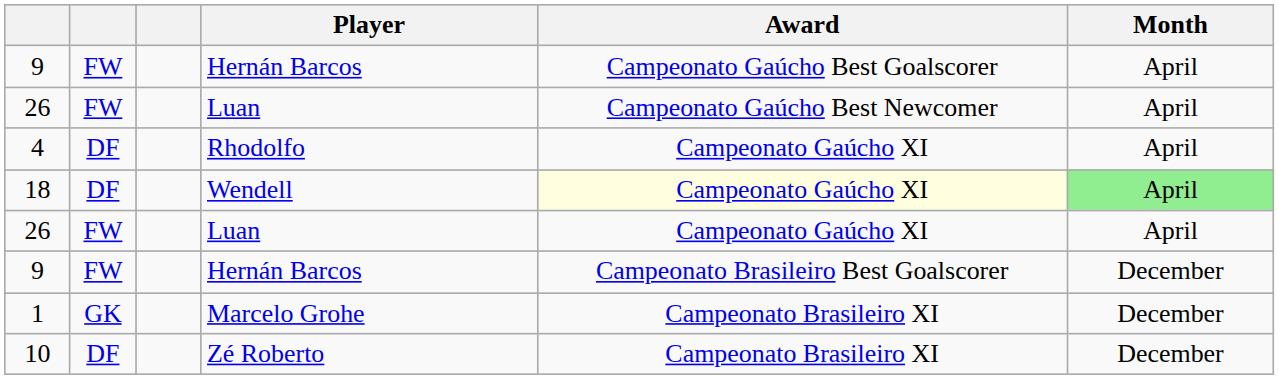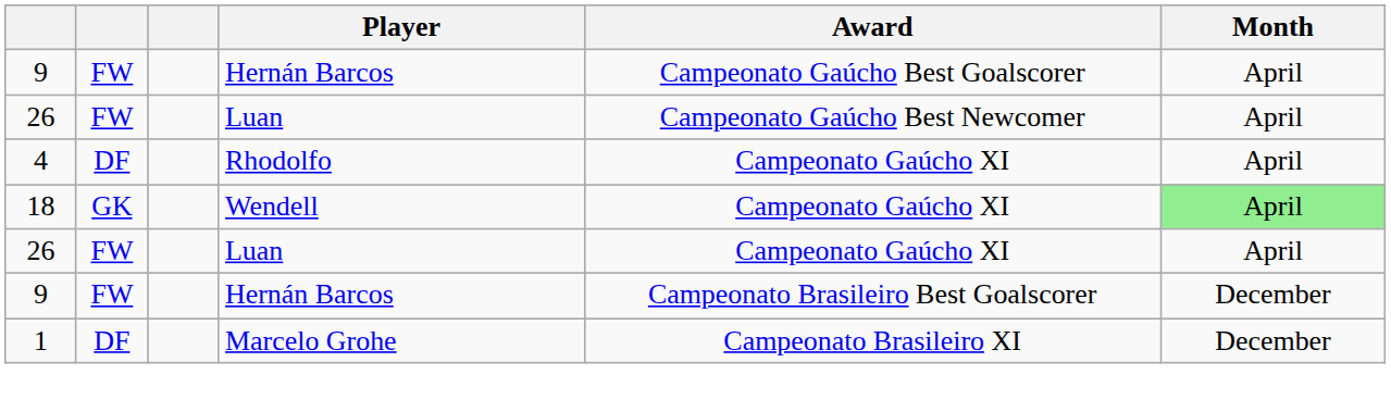18 | column 2: DF -> GK
18 | Award: lightyellow background -> no background
1 | column 2: GK -> DF
- row: 10 | DF | Zé Roberto | Campeonato Brasileiro XI | December
